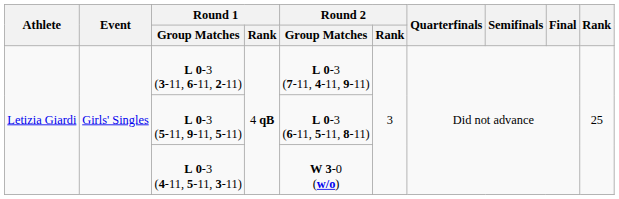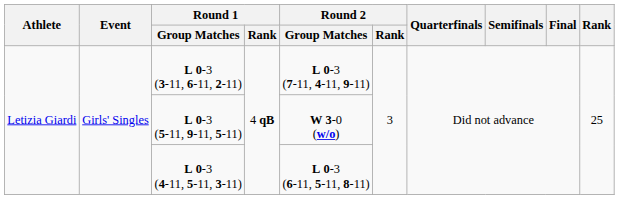L 0-3 (5-11, 9-11, 5-11) | Round 2 / Group Matches: L 0-3 (6-11, 5-11, 8-11) -> W 3-0 (w/o)
L 0-3 (4-11, 5-11, 3-11) | Round 2 / Group Matches: W 3-0 (w/o) -> L 0-3 (6-11, 5-11, 8-11)
